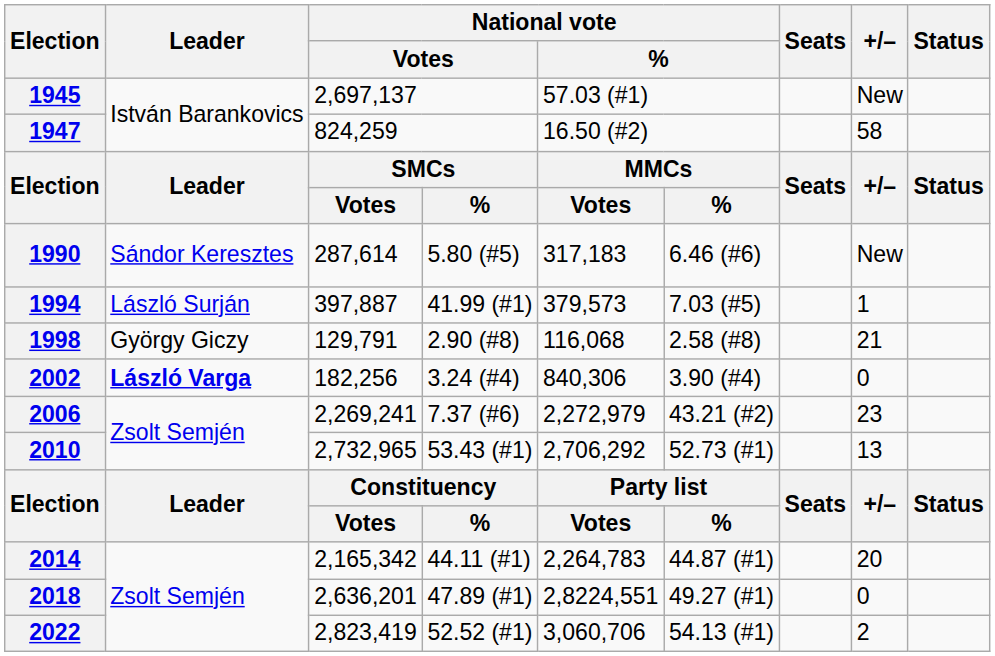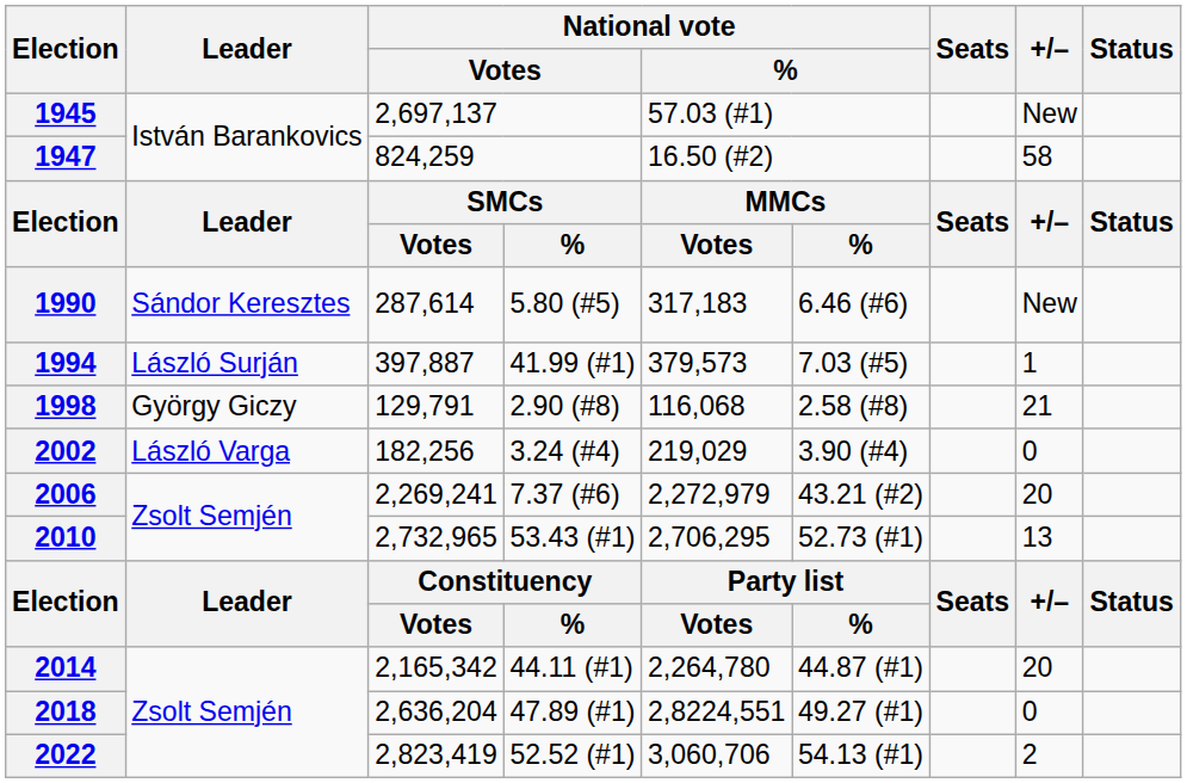2002 | Leader: bold -> normal
2002 | column 5: 840,306 -> 219,029
2006 | +/–: 23 -> 20
2010 | column 5: 2,706,292 -> 2,706,295
2014 | column 5: 2,264,783 -> 2,264,780
2018 | column 3: 2,636,201 -> 2,636,204
